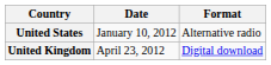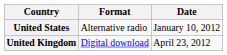columns swapped: Date <-> Format
